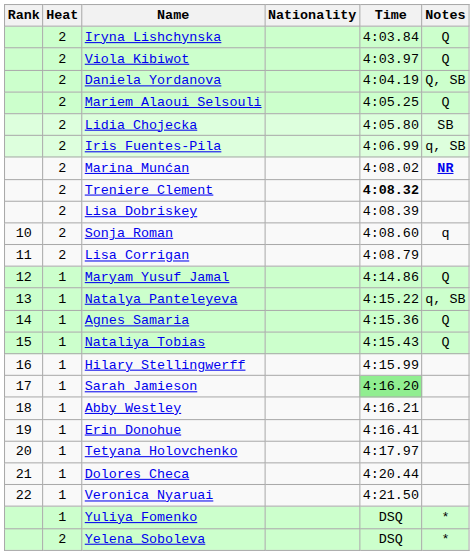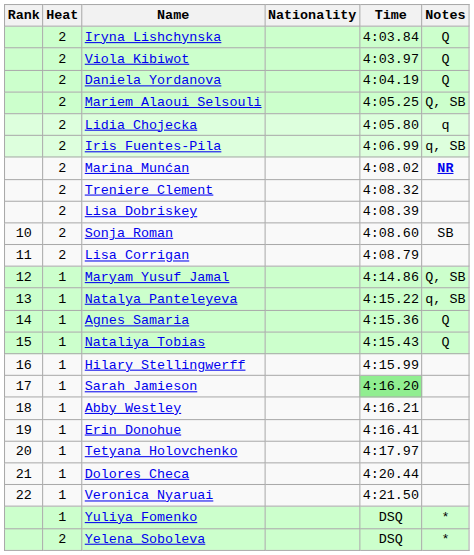Daniela Yordanova | Notes: Q, SB -> Q
Mariem Alaoui Selsouli | Notes: Q -> Q, SB
Lidia Chojecka | Notes: SB -> q
Treniere Clement | Time: bold -> normal
Sonja Roman | Notes: q -> SB
Maryam Yusuf Jamal | Notes: Q -> Q, SB
